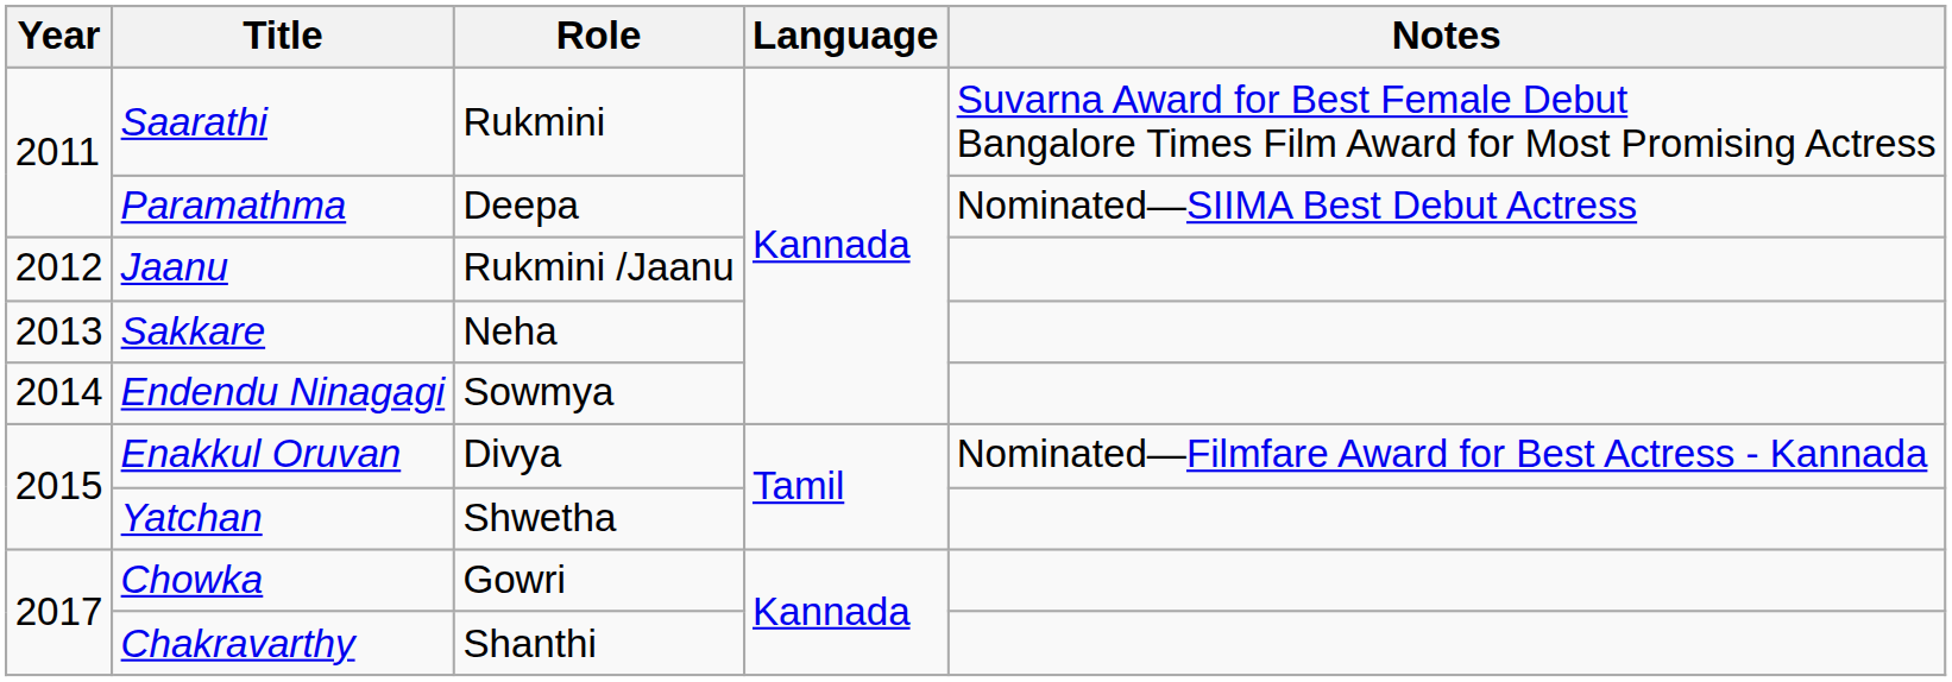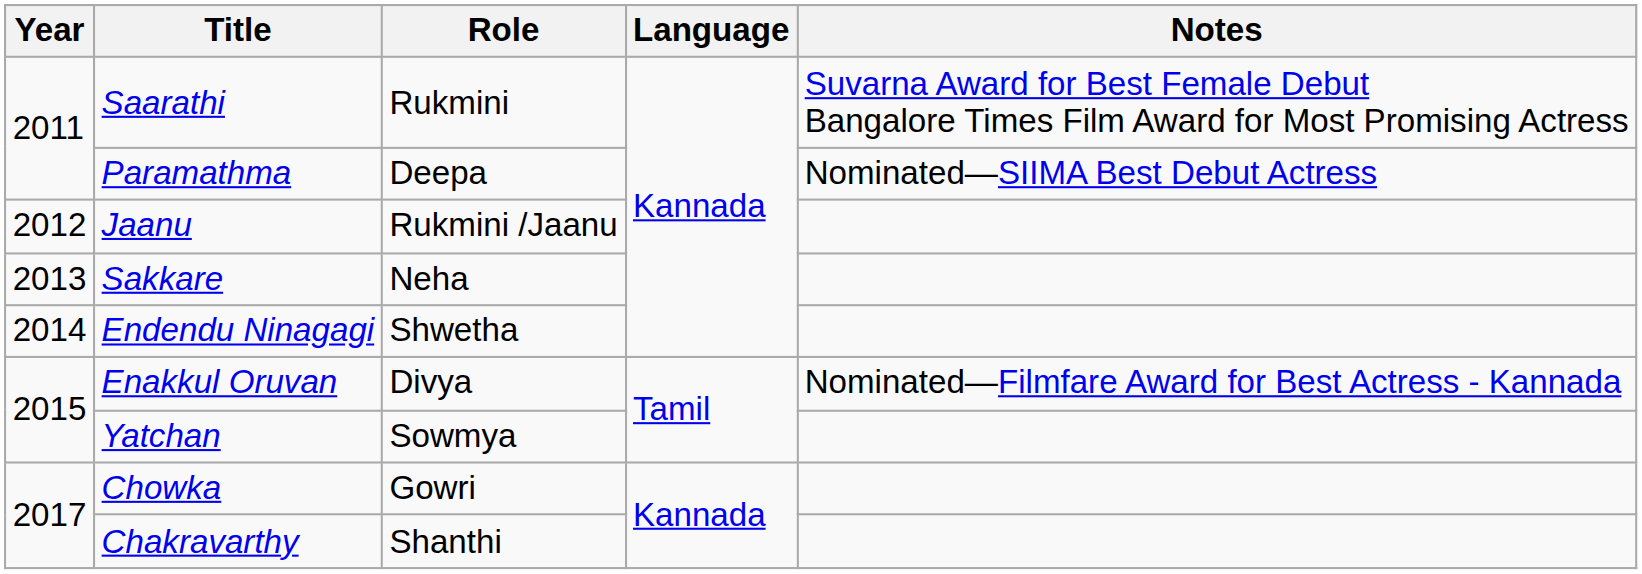Endendu Ninagagi | Role: Sowmya -> Shwetha
Yatchan | Role: Shwetha -> Sowmya
